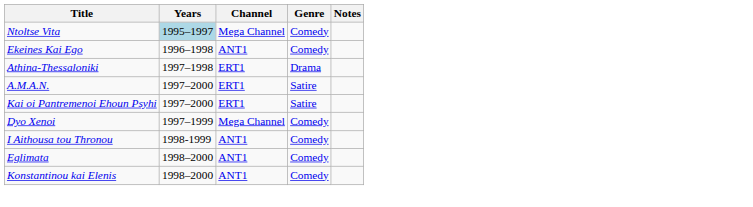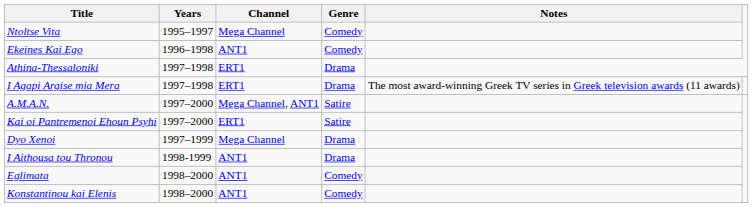Ntoltse Vita | Years: lightblue background -> no background
+ row: I Agapi Argise mia Mera | 1997–1998 | ERT1 | Drama | The most award-winning Greek TV series in Greek television awards (11 awards)
A.M.A.N. | Channel: ERT1 -> Mega Channel, ANT1
Dyo Xenoi | Genre: Comedy -> Drama
I Aithousa tou Thronou | Genre: Comedy -> Drama
